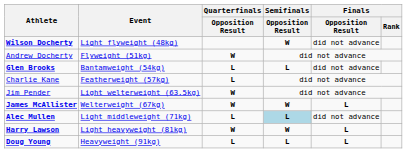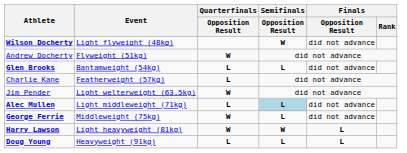- row: James McAllister | Welterweight (67kg) | W | W | L
+ row: George Ferrie | Middleweight (75kg) | W | L | did not advance
